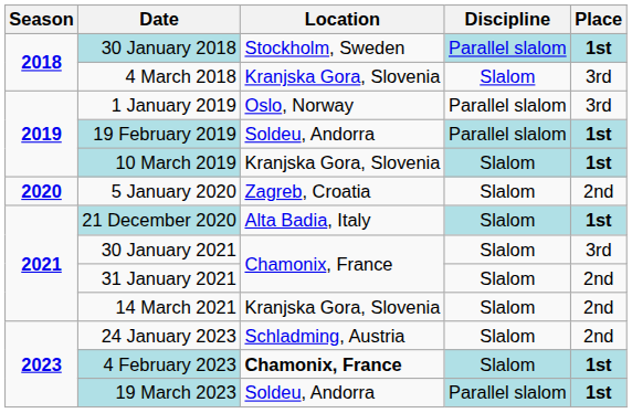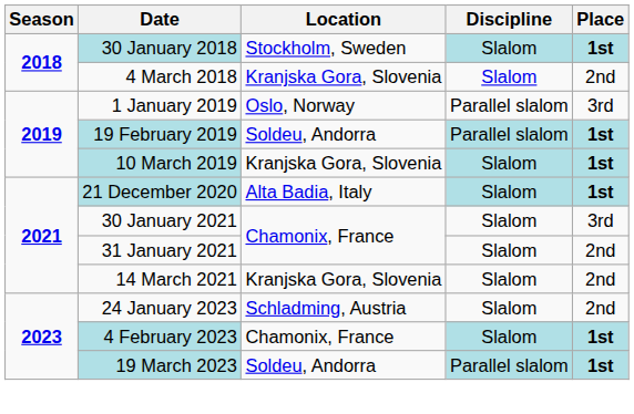30 January 2018 | Discipline: Parallel slalom -> Slalom
4 March 2018 | Place: 3rd -> 2nd
- row: 2020 | 5 January 2020 | Zagreb, Croatia | Slalom | 2nd
4 February 2023 | Location: bold -> normal
